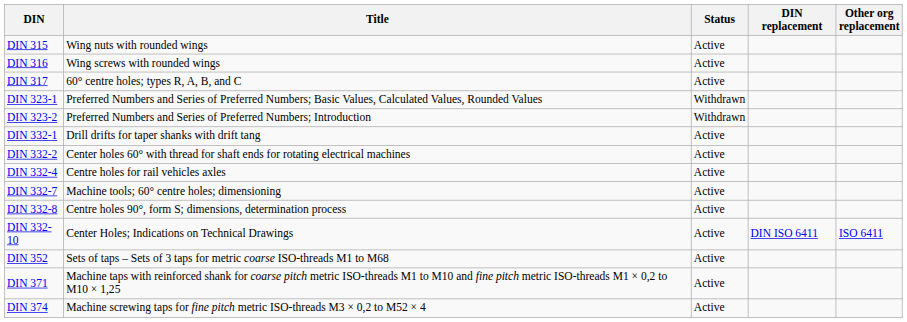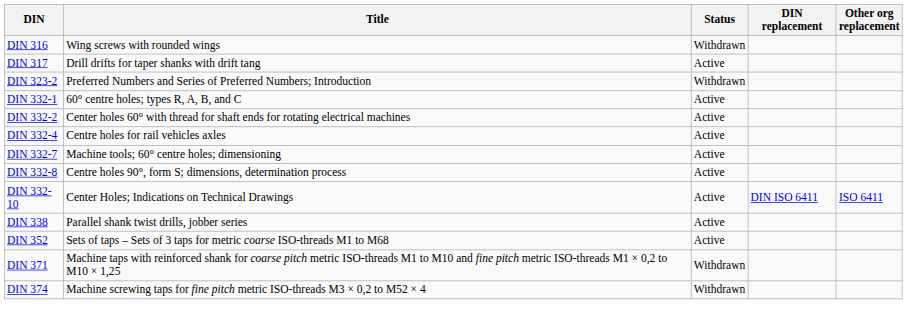- row: DIN 315 | Wing nuts with rounded wings | Active
DIN 316 | Status: Active -> Withdrawn
DIN 317 | Title: 60° centre holes; types R, A, B, and C -> Drill drifts for taper shanks with drift tang
- row: DIN 323-1 | Preferred Numbers and Series of Preferred Numbers; Basic Values, Calculated Values, Rounded Values | Withdrawn
DIN 332-1 | Title: Drill drifts for taper shanks with drift tang -> 60° centre holes; types R, A, B, and C
+ row: DIN 338 | Parallel shank twist drills, jobber series | Active
DIN 371 | Status: Active -> Withdrawn
DIN 374 | Status: Active -> Withdrawn
